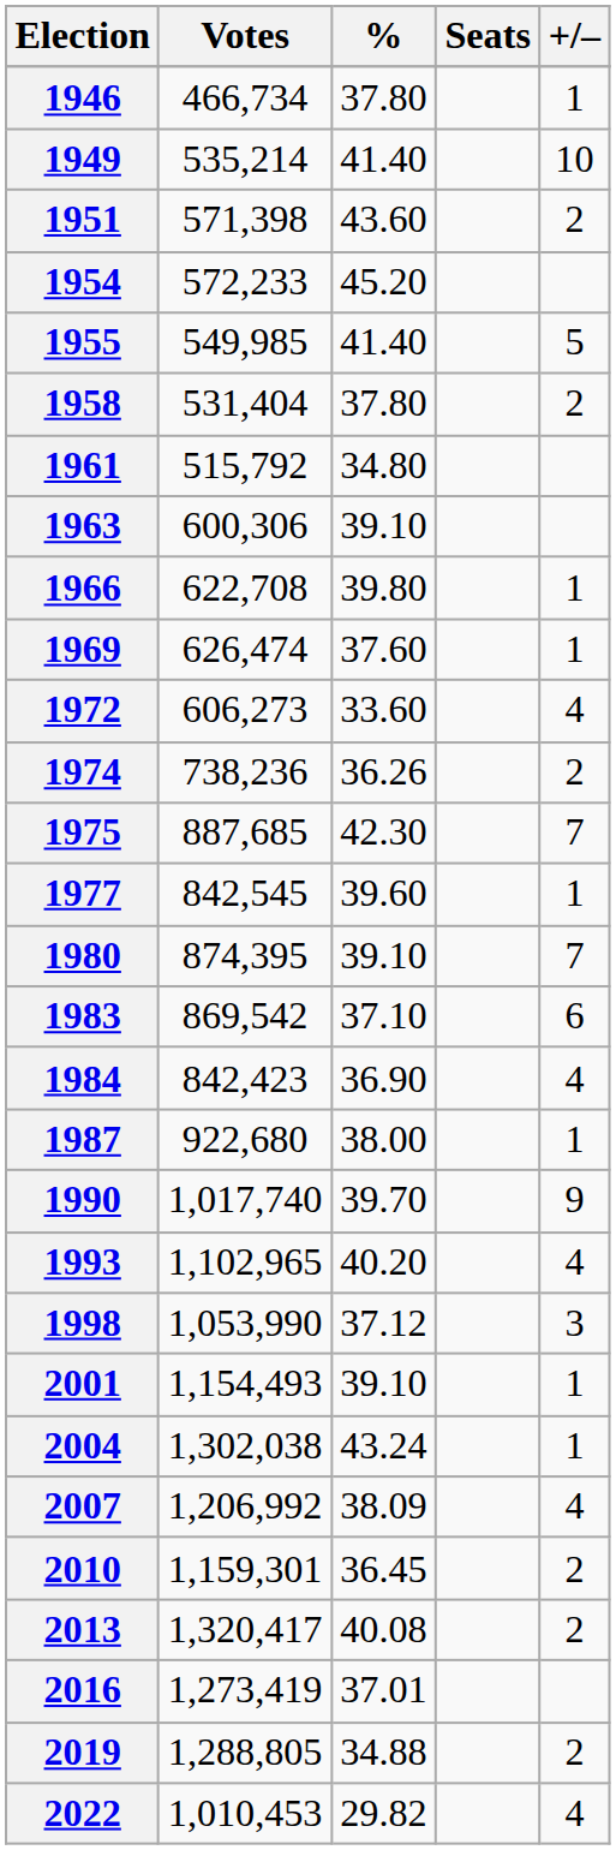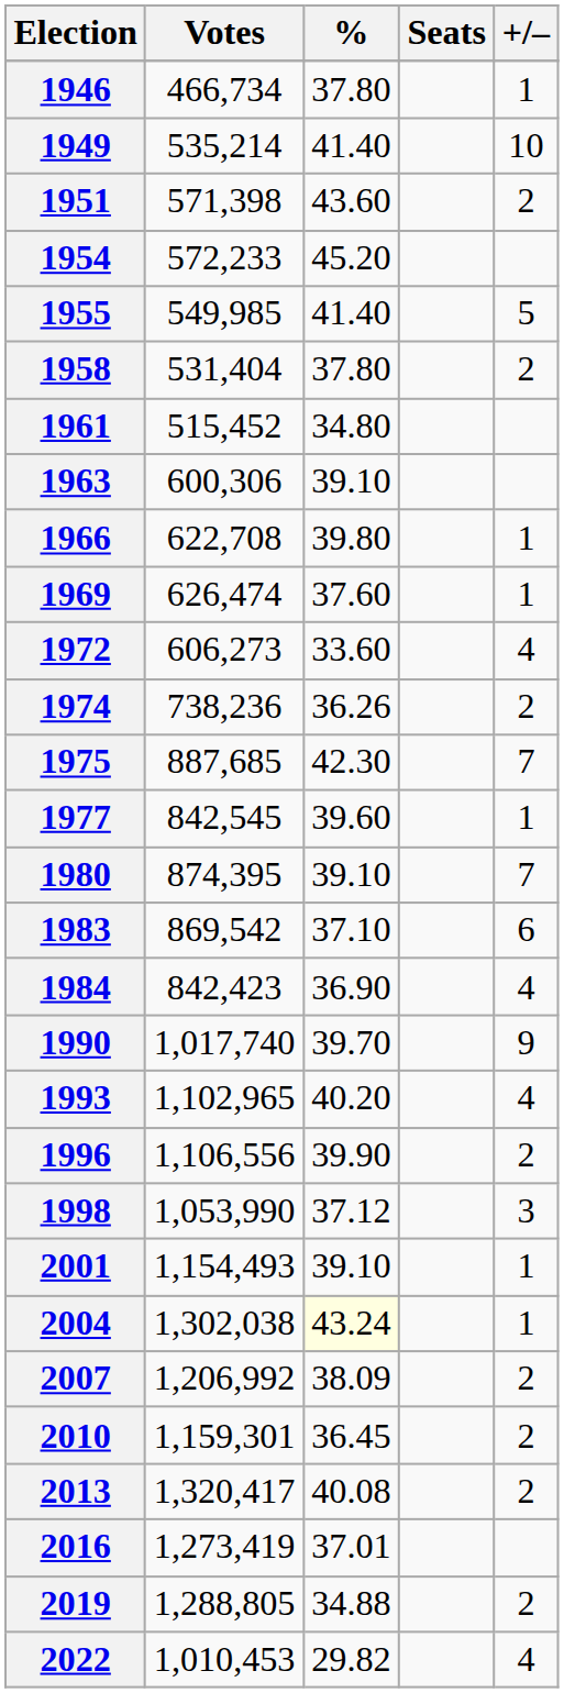1961 | Votes: 515,792 -> 515,452
- row: 1987 | 922,680 | 38.00 | 1
+ row: 1996 | 1,106,556 | 39.90 | 2
2004 | %: no background -> lightyellow background
2007 | +/–: 4 -> 2
